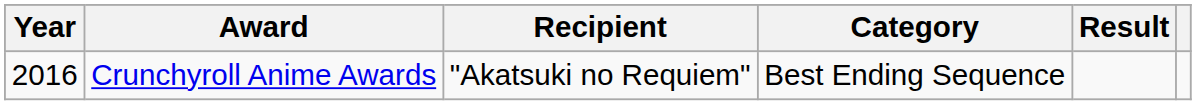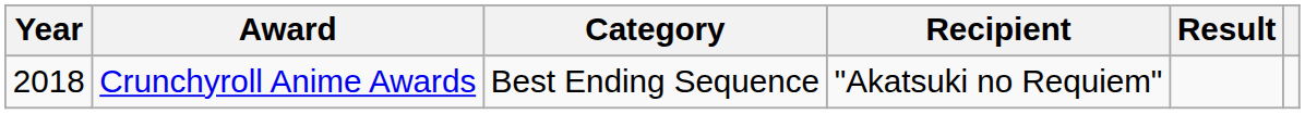columns swapped: Category <-> Recipient
Crunchyroll Anime Awards | Year: 2016 -> 2018
